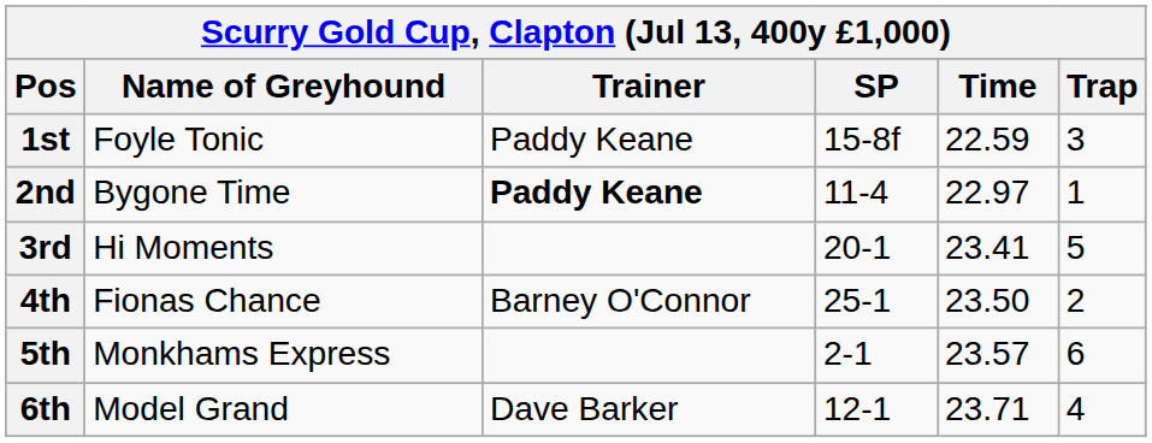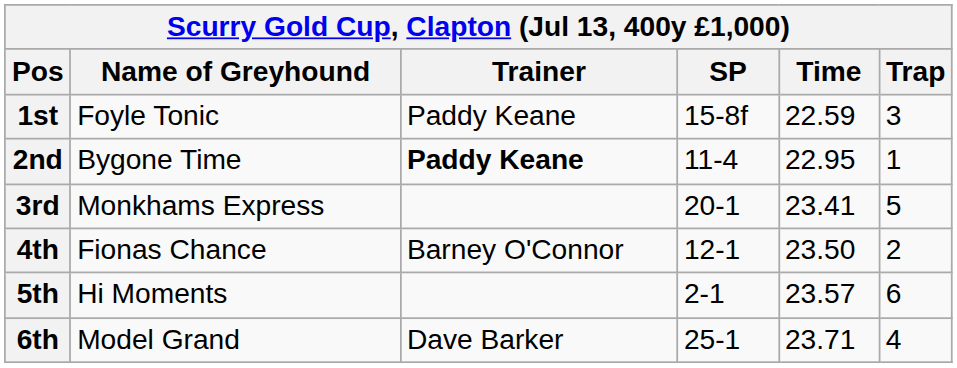2nd | Time: 22.97 -> 22.95
3rd | Name of Greyhound: Hi Moments -> Monkhams Express
4th | SP: 25-1 -> 12-1
5th | Name of Greyhound: Monkhams Express -> Hi Moments
6th | SP: 12-1 -> 25-1
